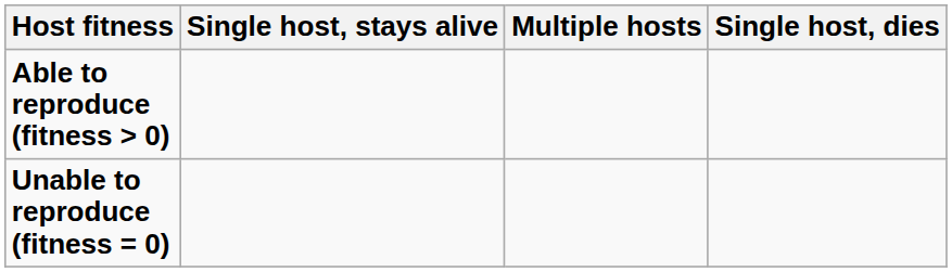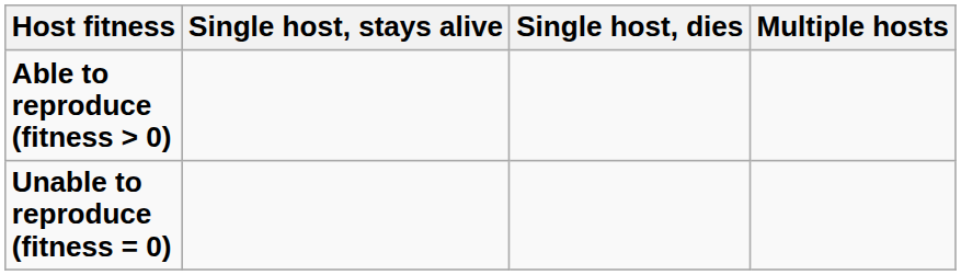columns swapped: Single host, dies <-> Multiple hosts
